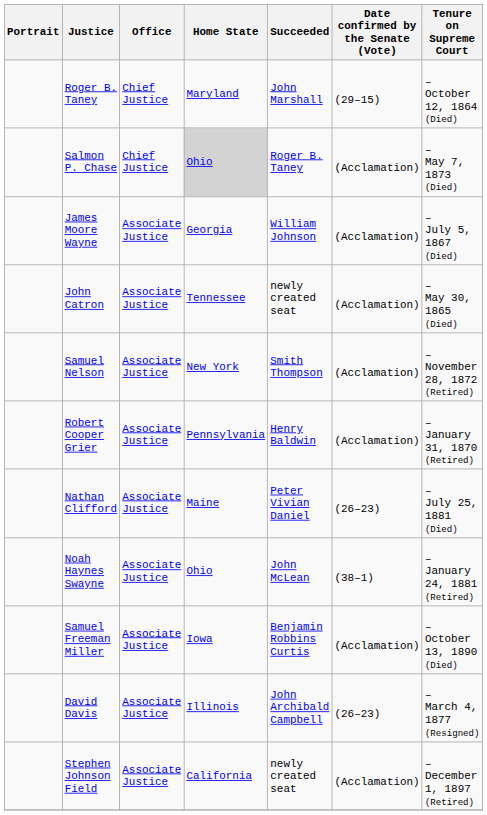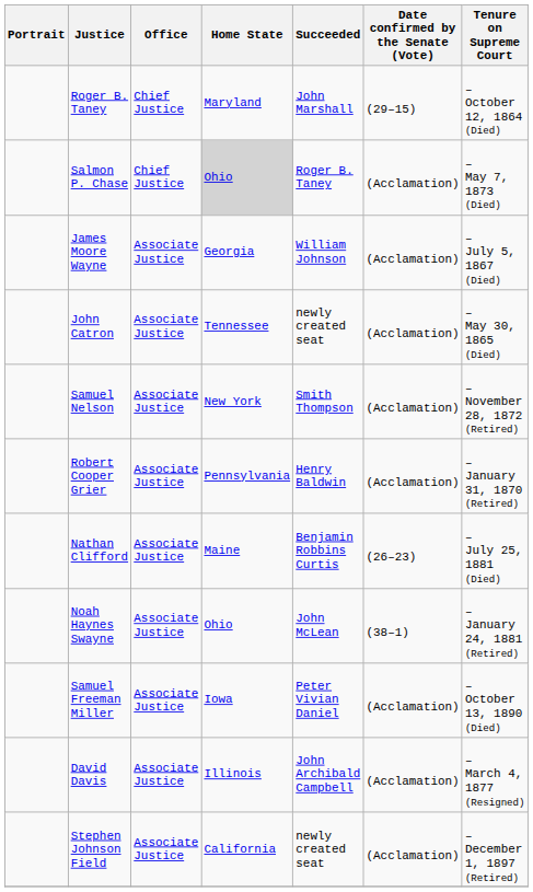Nathan Clifford | Succeeded: Peter Vivian Daniel -> Benjamin Robbins Curtis
Samuel Freeman Miller | Succeeded: Benjamin Robbins Curtis -> Peter Vivian Daniel
David Davis | Date confirmed by the Senate (Vote): (26–23) -> (Acclamation)
